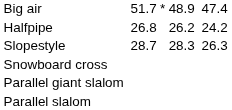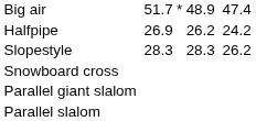Halfpipe | column 3: 26.8 -> 26.9
Slopestyle | column 3: 28.7 -> 28.3
Slopestyle | column 7: 26.3 -> 26.2
